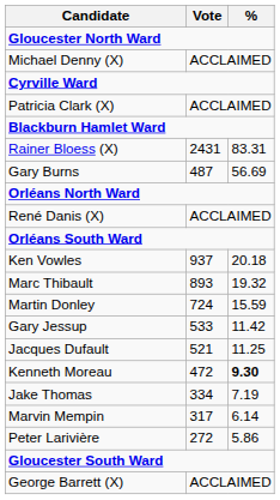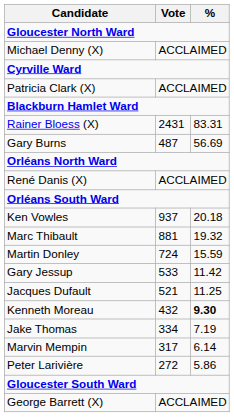Marc Thibault | Vote: 893 -> 881
Kenneth Moreau | Vote: 472 -> 432
